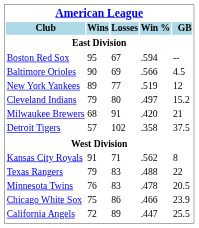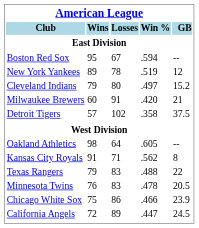- row: Baltimore Orioles | 90 | 69 | .566 | 4.5
New York Yankees | Losses: 77 -> 78
Milwaukee Brewers | Wins: 68 -> 60
+ row: Oakland Athletics | 98 | 64 | .605 | --
California Angels | GB: 25.5 -> 24.5
